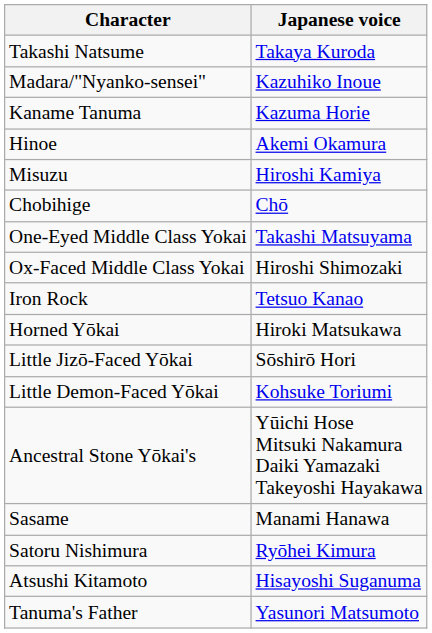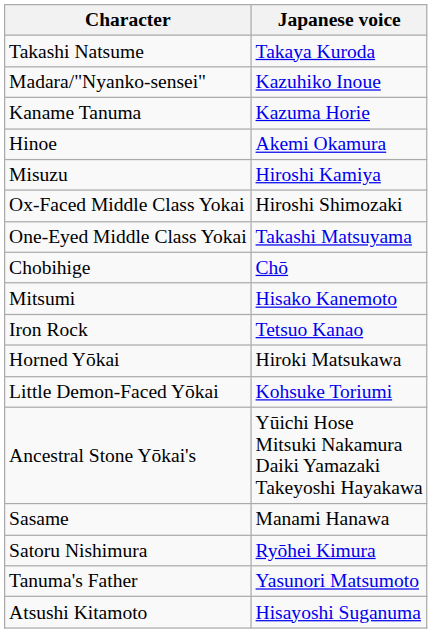rows swapped: Chobihige <-> Ox-Faced Middle Class Yokai
+ row: Mitsumi | Hisako Kanemoto
- row: Little Jizō-Faced Yōkai | Sōshirō Hori
rows swapped: Atsushi Kitamoto <-> Tanuma's Father
